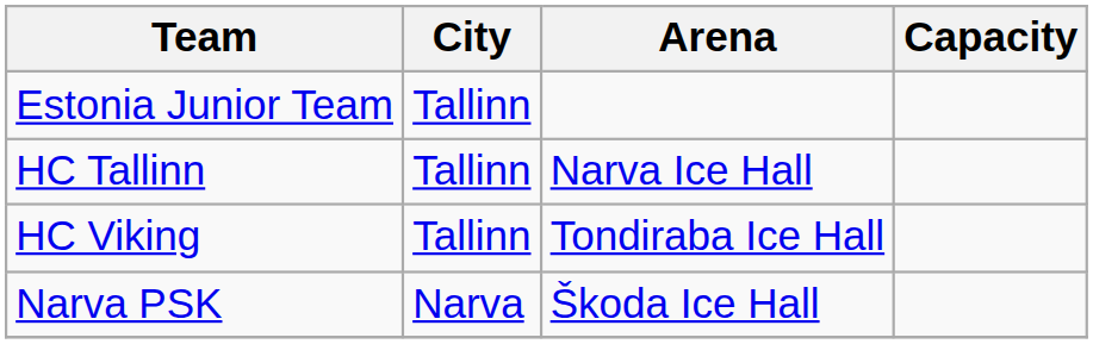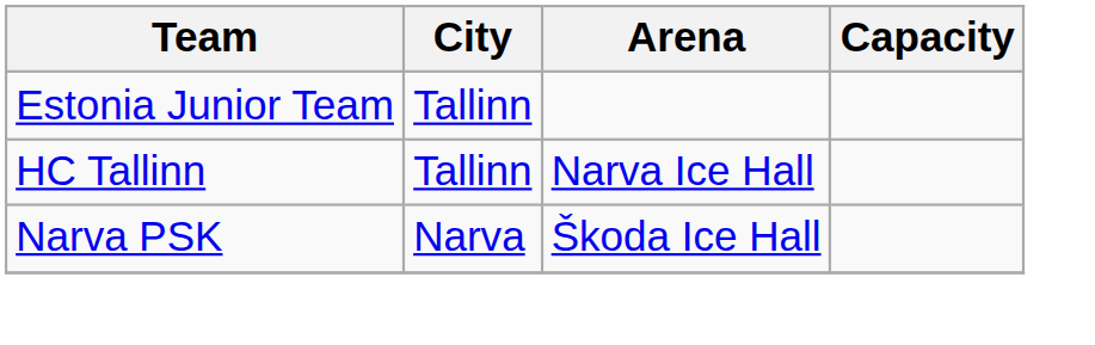- row: HC Viking | Tallinn | Tondiraba Ice Hall
